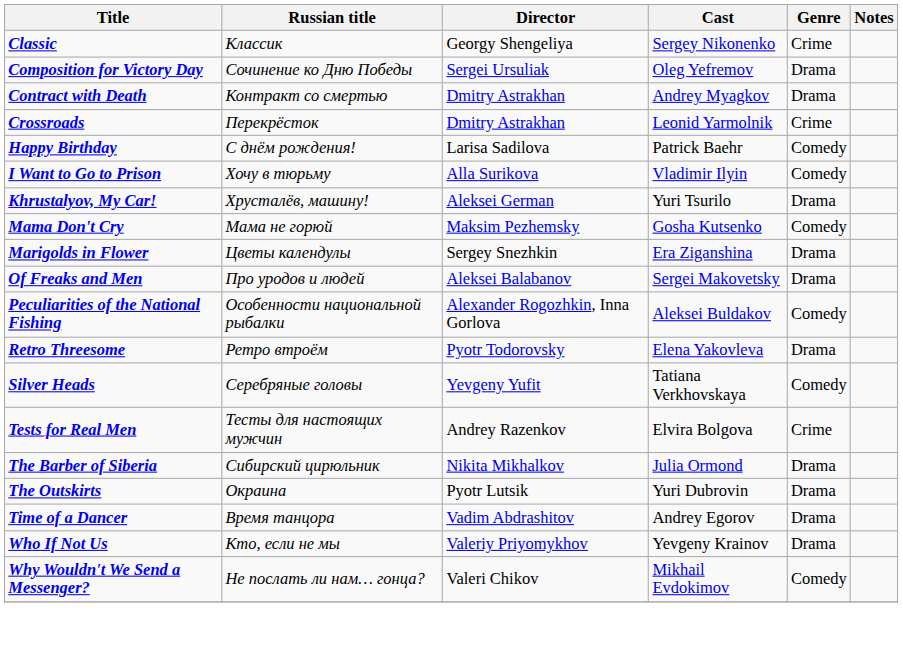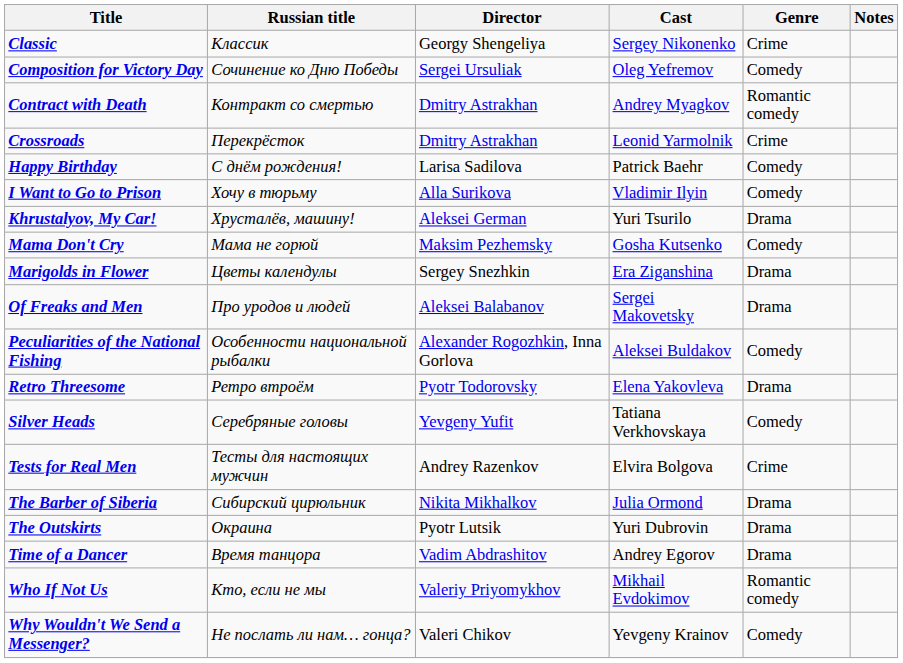Composition for Victory Day | Genre: Drama -> Comedy
Contract with Death | Genre: Drama -> Romantic comedy
Who If Not Us | Cast: Yevgeny Krainov -> Mikhail Evdokimov
Who If Not Us | Genre: Drama -> Romantic comedy
Why Wouldn't We Send a Messenger? | Cast: Mikhail Evdokimov -> Yevgeny Krainov
